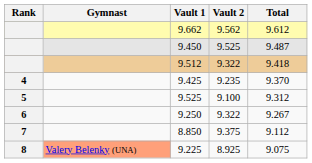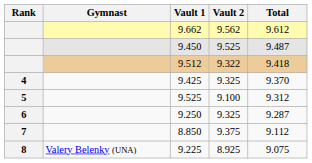9.425 | Vault 2: 9.235 -> 9.325
9.250 | Vault 2: 9.322 -> 9.325
9.250 | Total: 9.267 -> 9.287
9.225 | Gymnast: lightsalmon background -> no background
